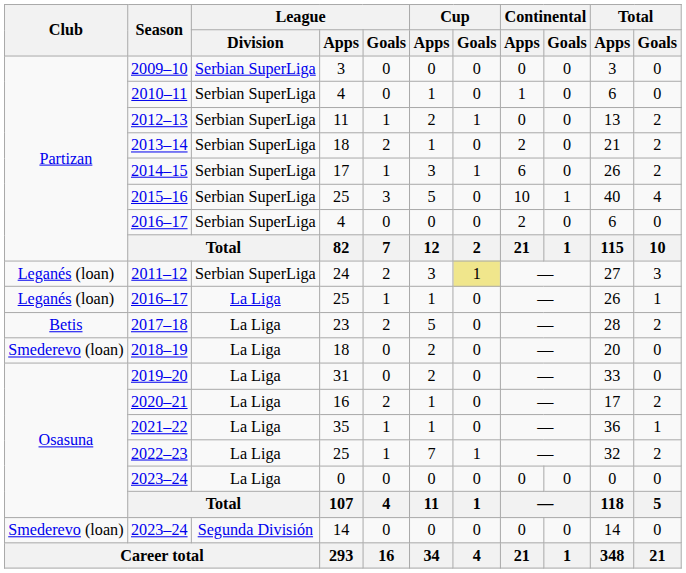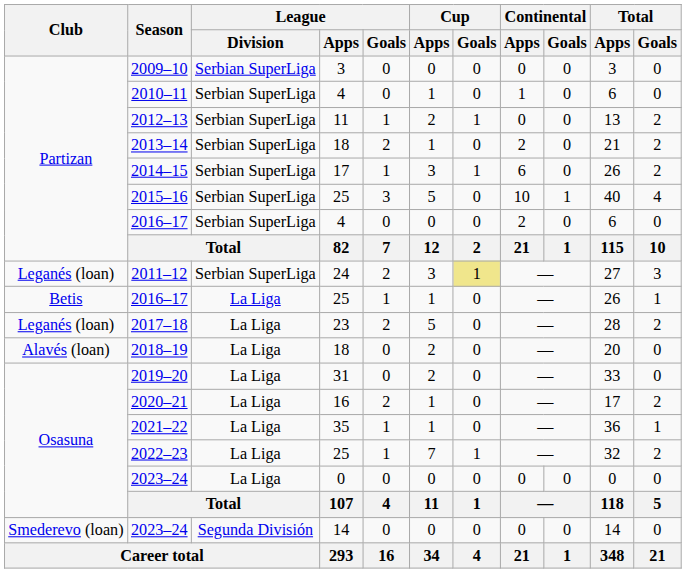2016–17 / 25 | Club: Leganés (loan) -> Betis
2017–18 | Club: Betis -> Leganés (loan)
2018–19 | Club: Smederevo (loan) -> Alavés (loan)
